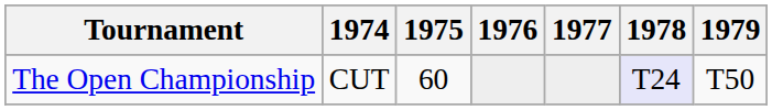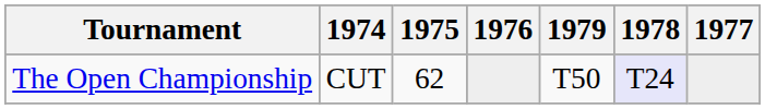columns swapped: 1977 <-> 1979
The Open Championship | 1975: 60 -> 62
